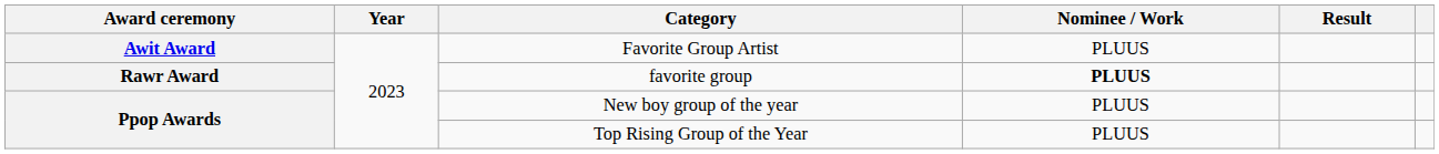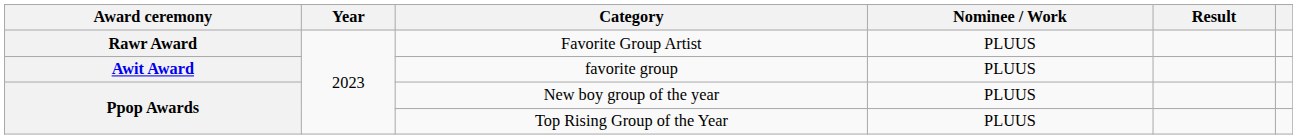Favorite Group Artist | Award ceremony: Awit Award -> Rawr Award
favorite group | Award ceremony: Rawr Award -> Awit Award
favorite group | Nominee / Work: bold -> normal
